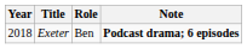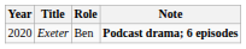Exeter | Year: 2018 -> 2020
